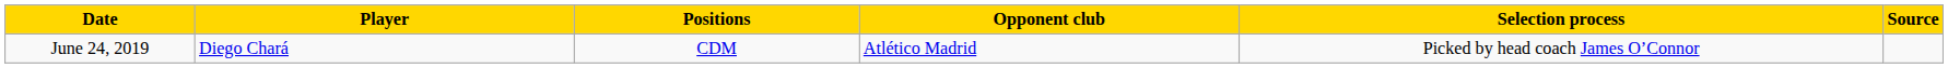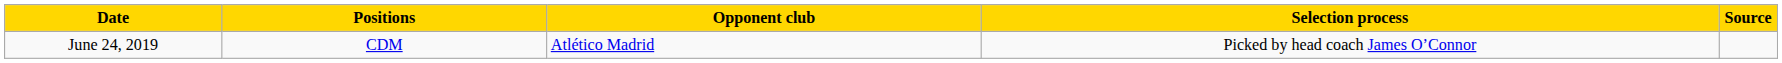- column: Player | Diego Chará
